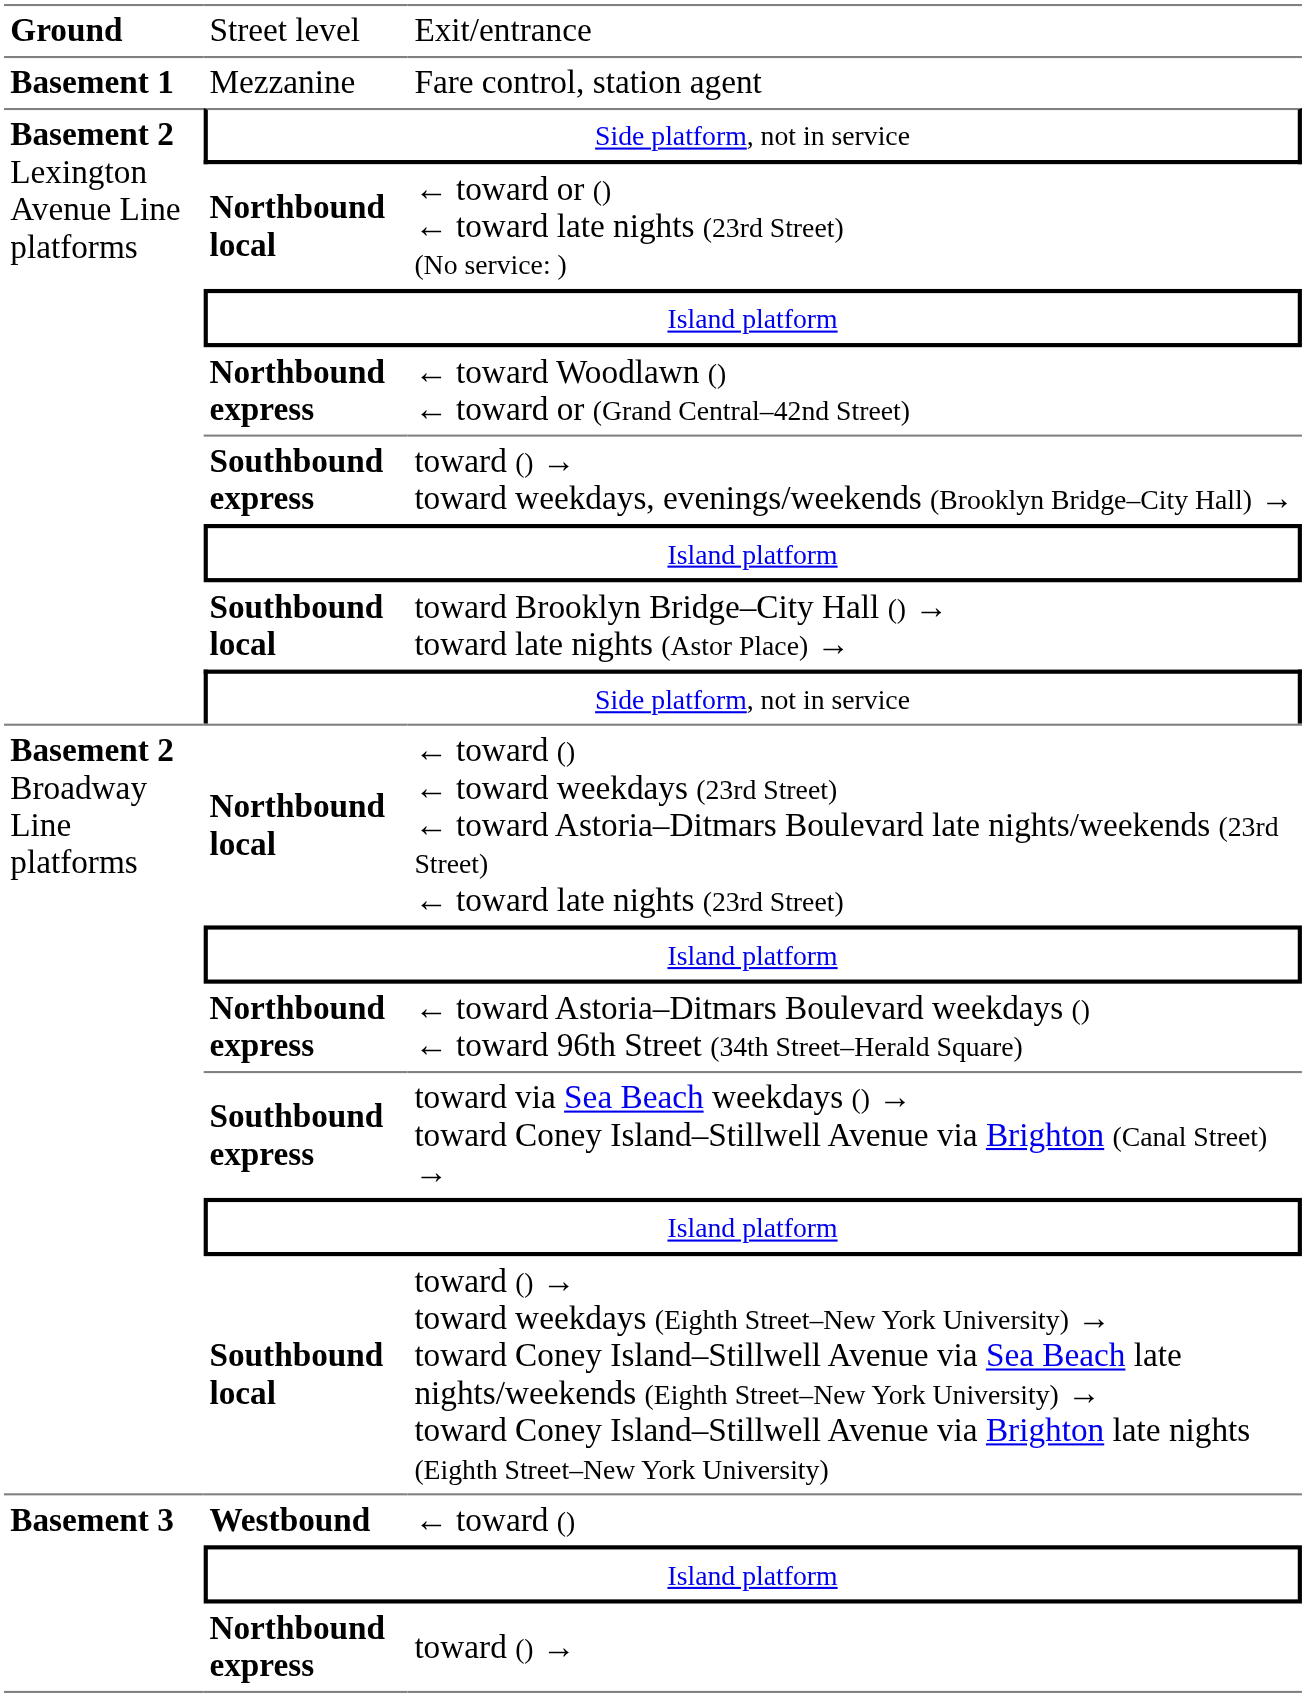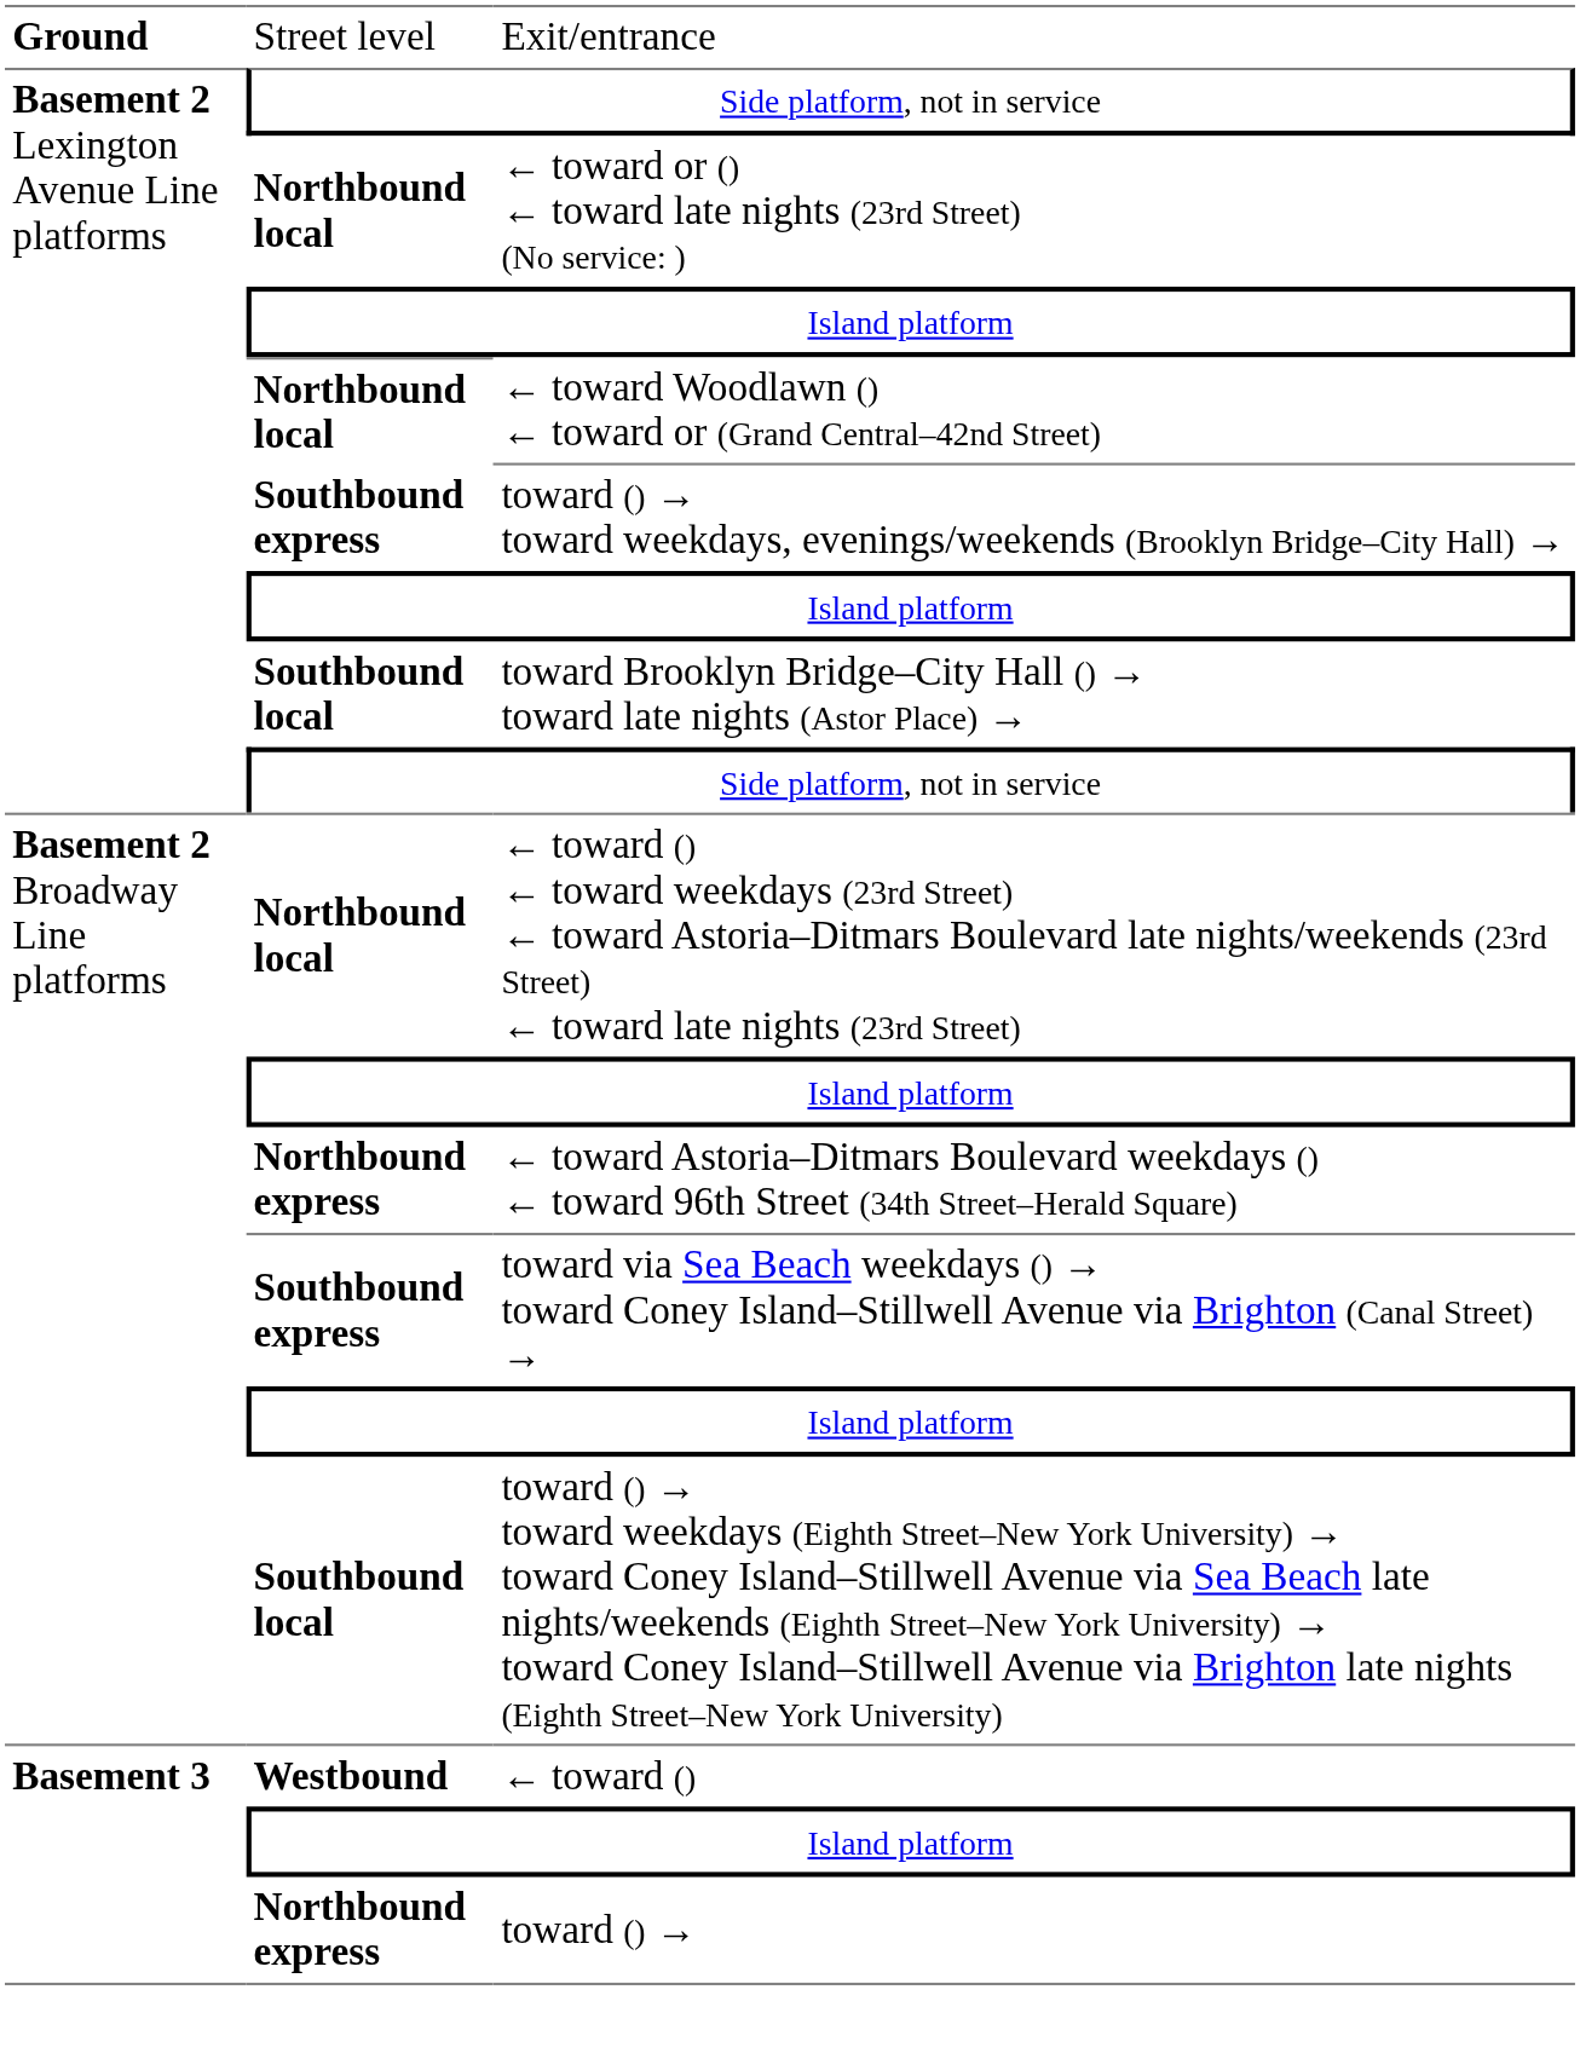- row: Basement 1 | Mezzanine | Fare control, station agent
← toward Woodlawn () ← toward or (Grand Central–42nd Street) | column 2: Northbound express -> Northbound local
